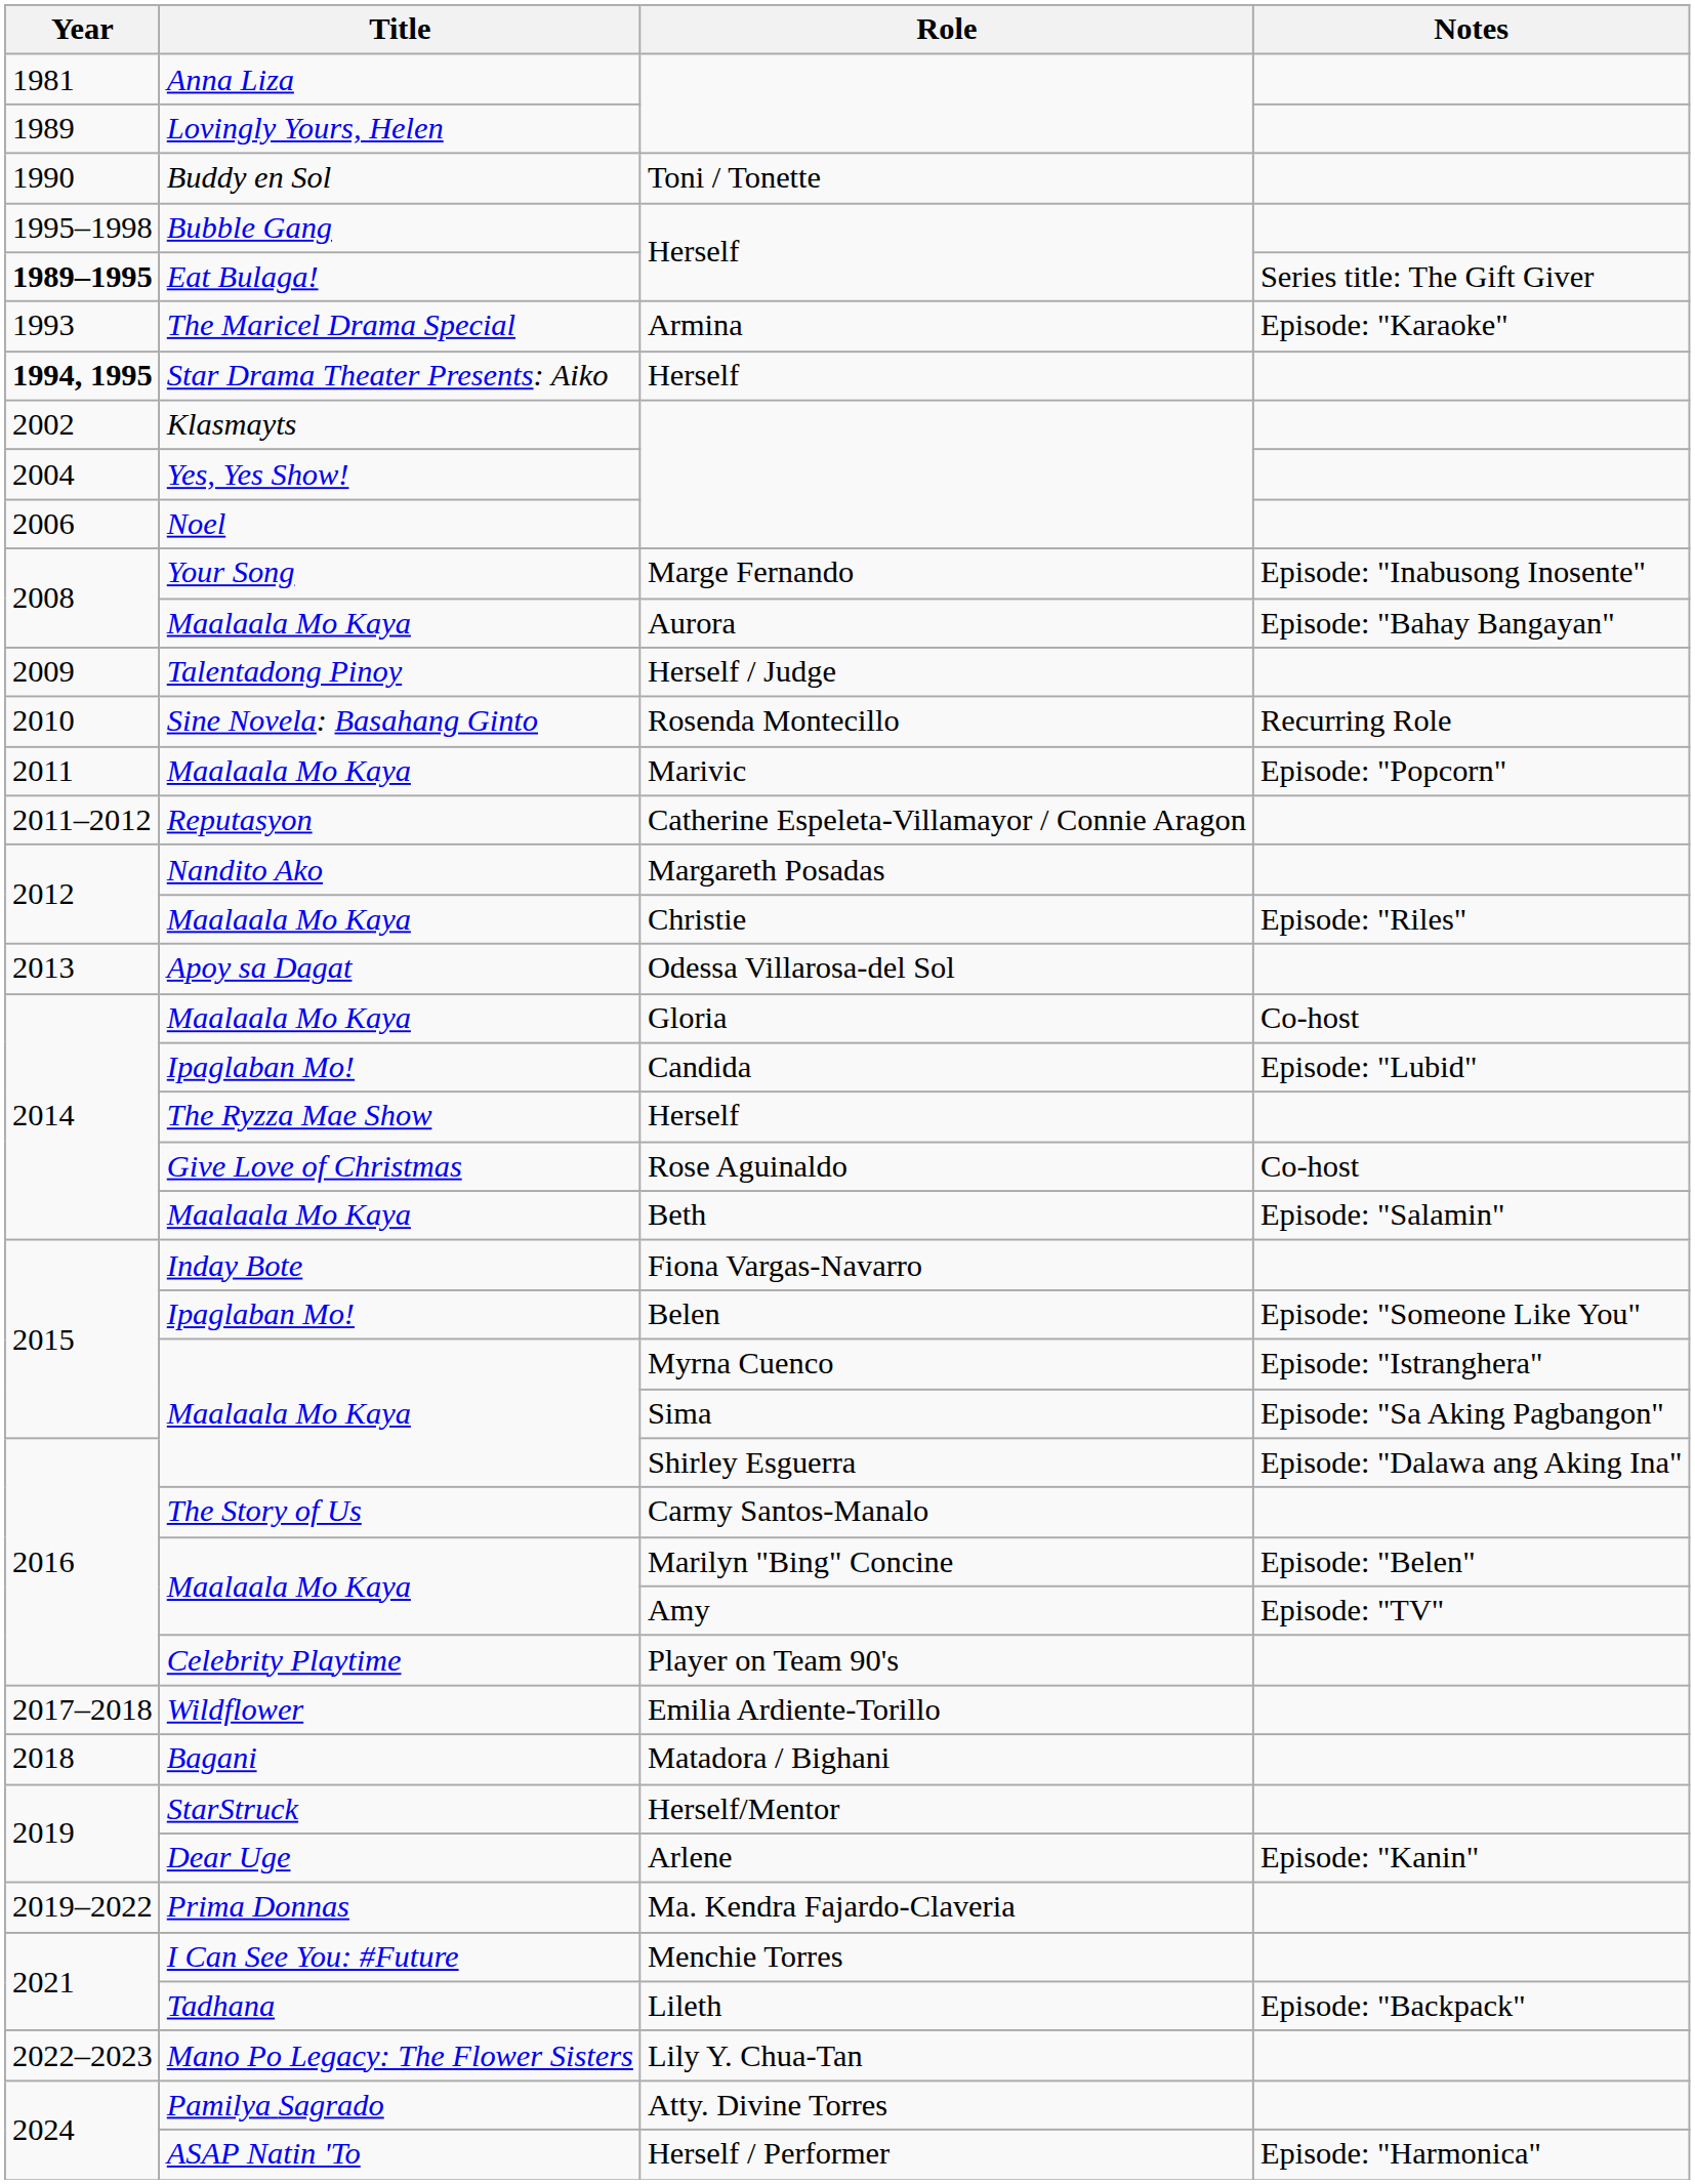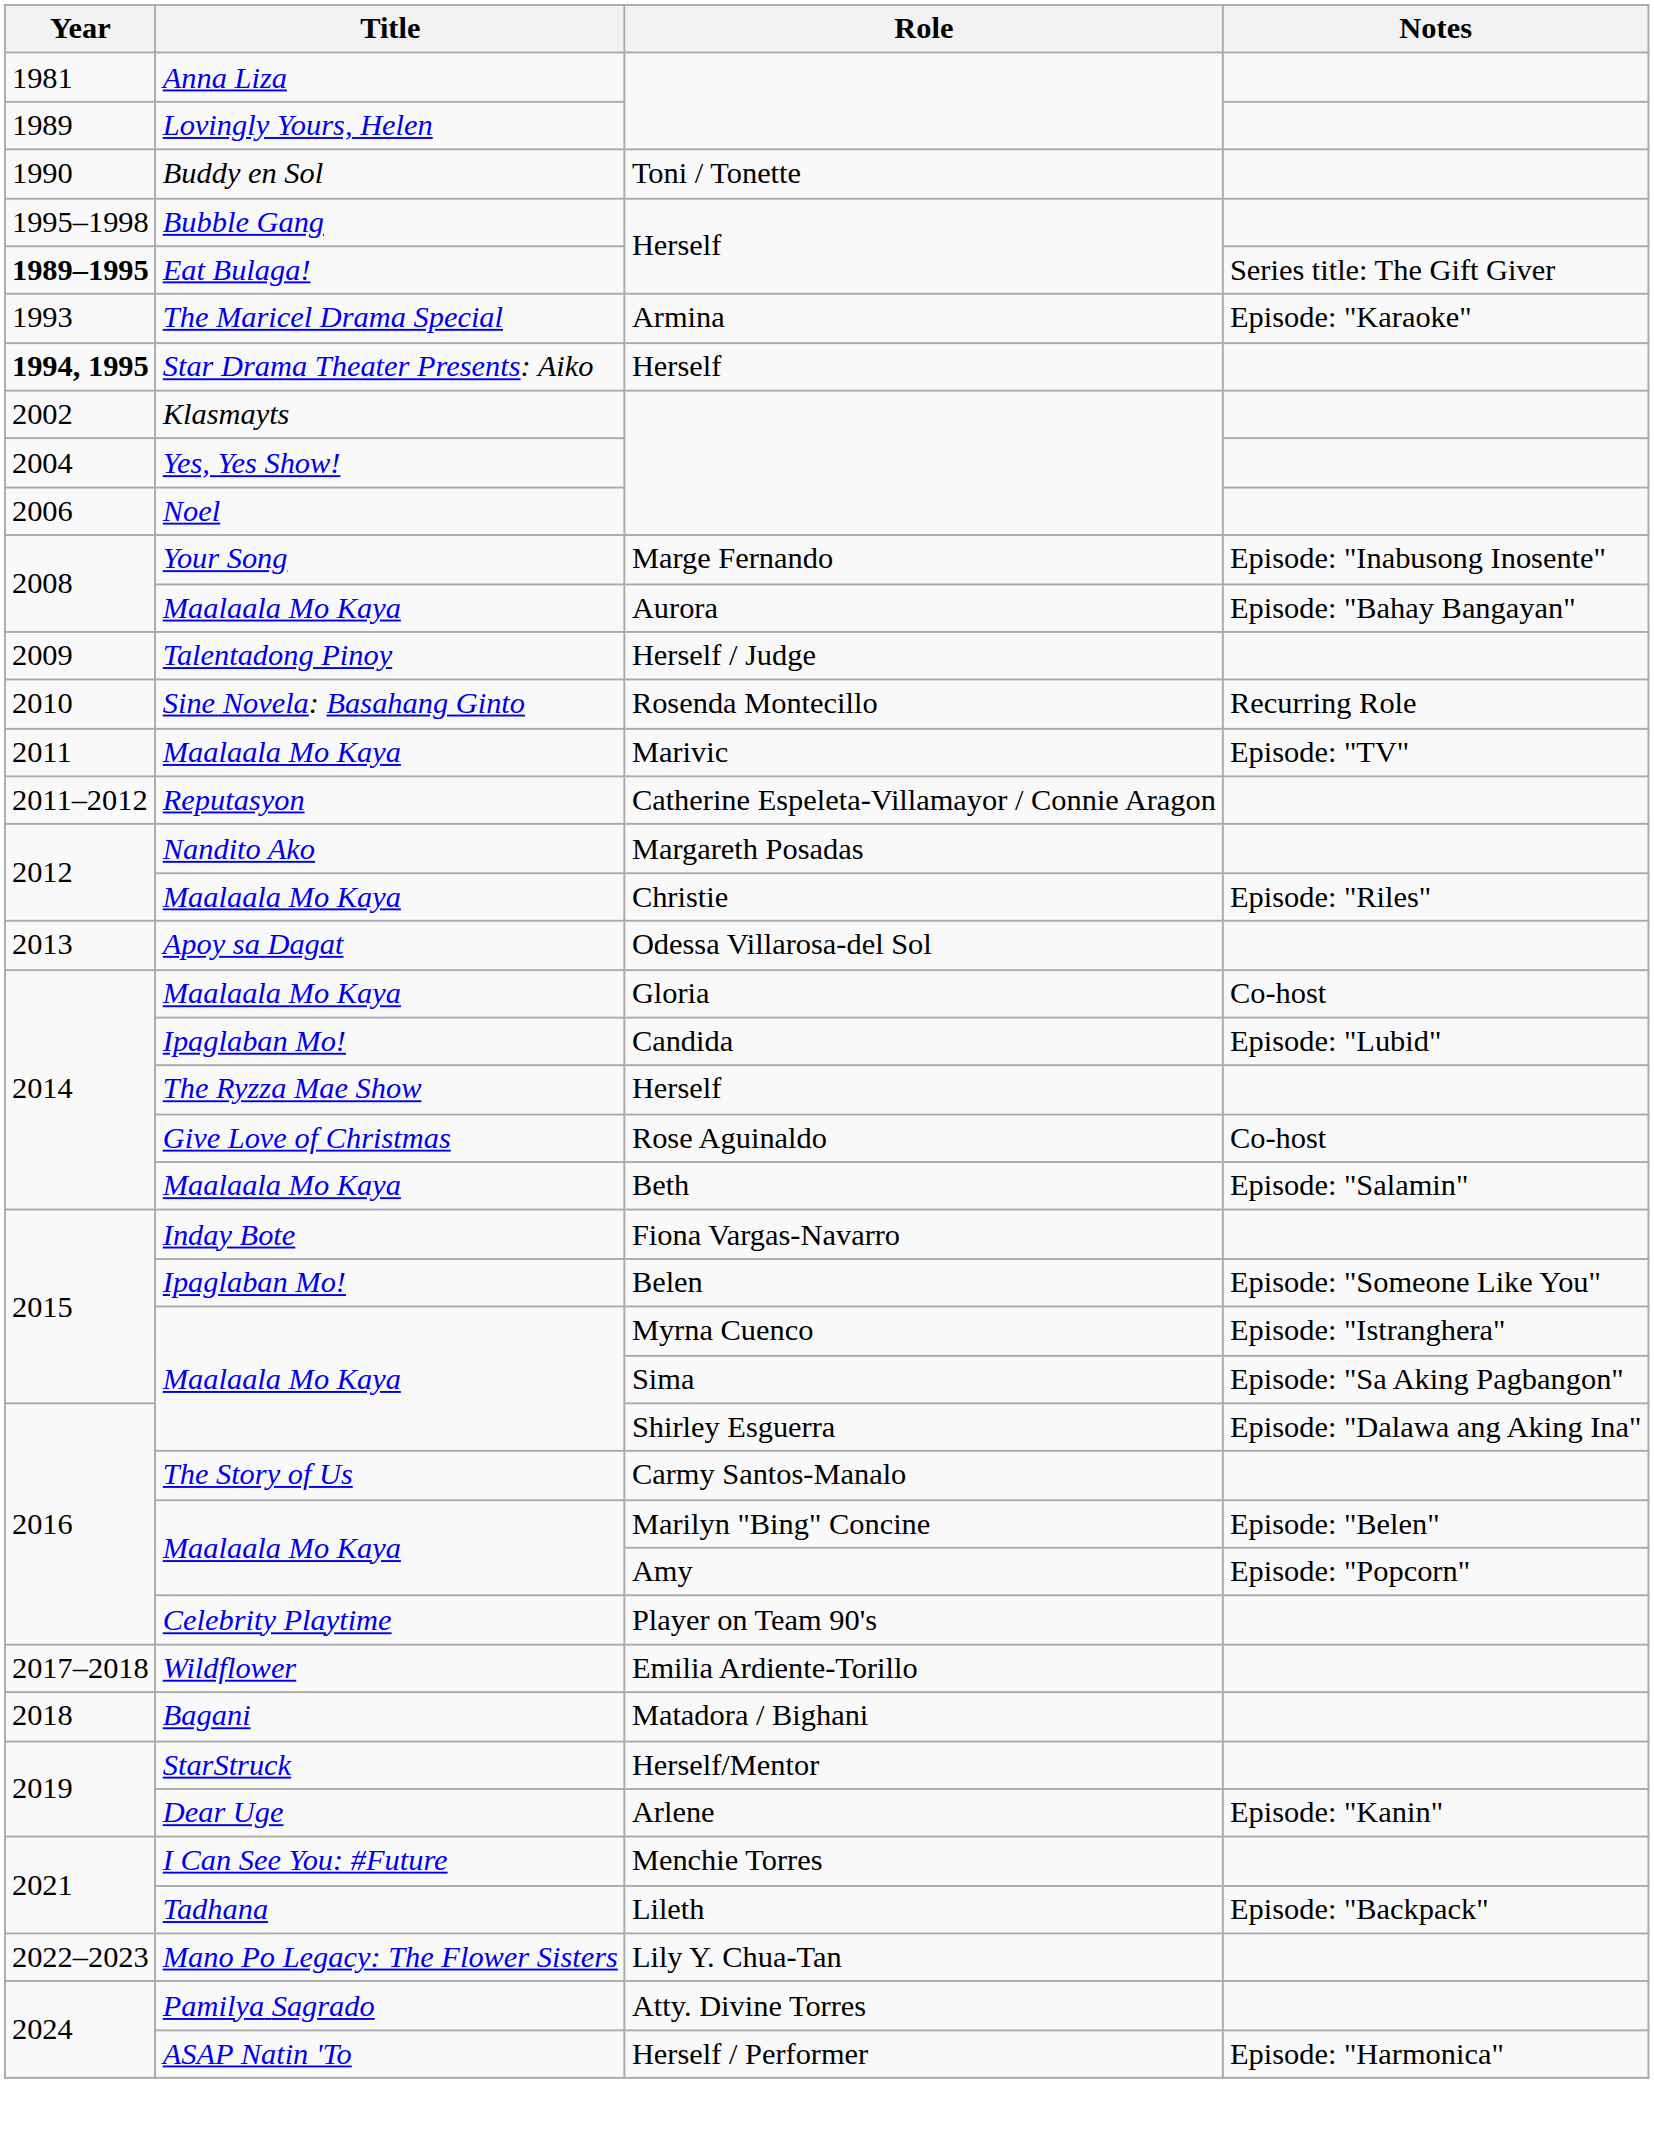Marivic | Notes: Episode: "Popcorn" -> Episode: "TV"
Amy | Notes: Episode: "TV" -> Episode: "Popcorn"
- row: 2019–2022 | Prima Donnas | Ma. Kendra Fajardo-Claveria
